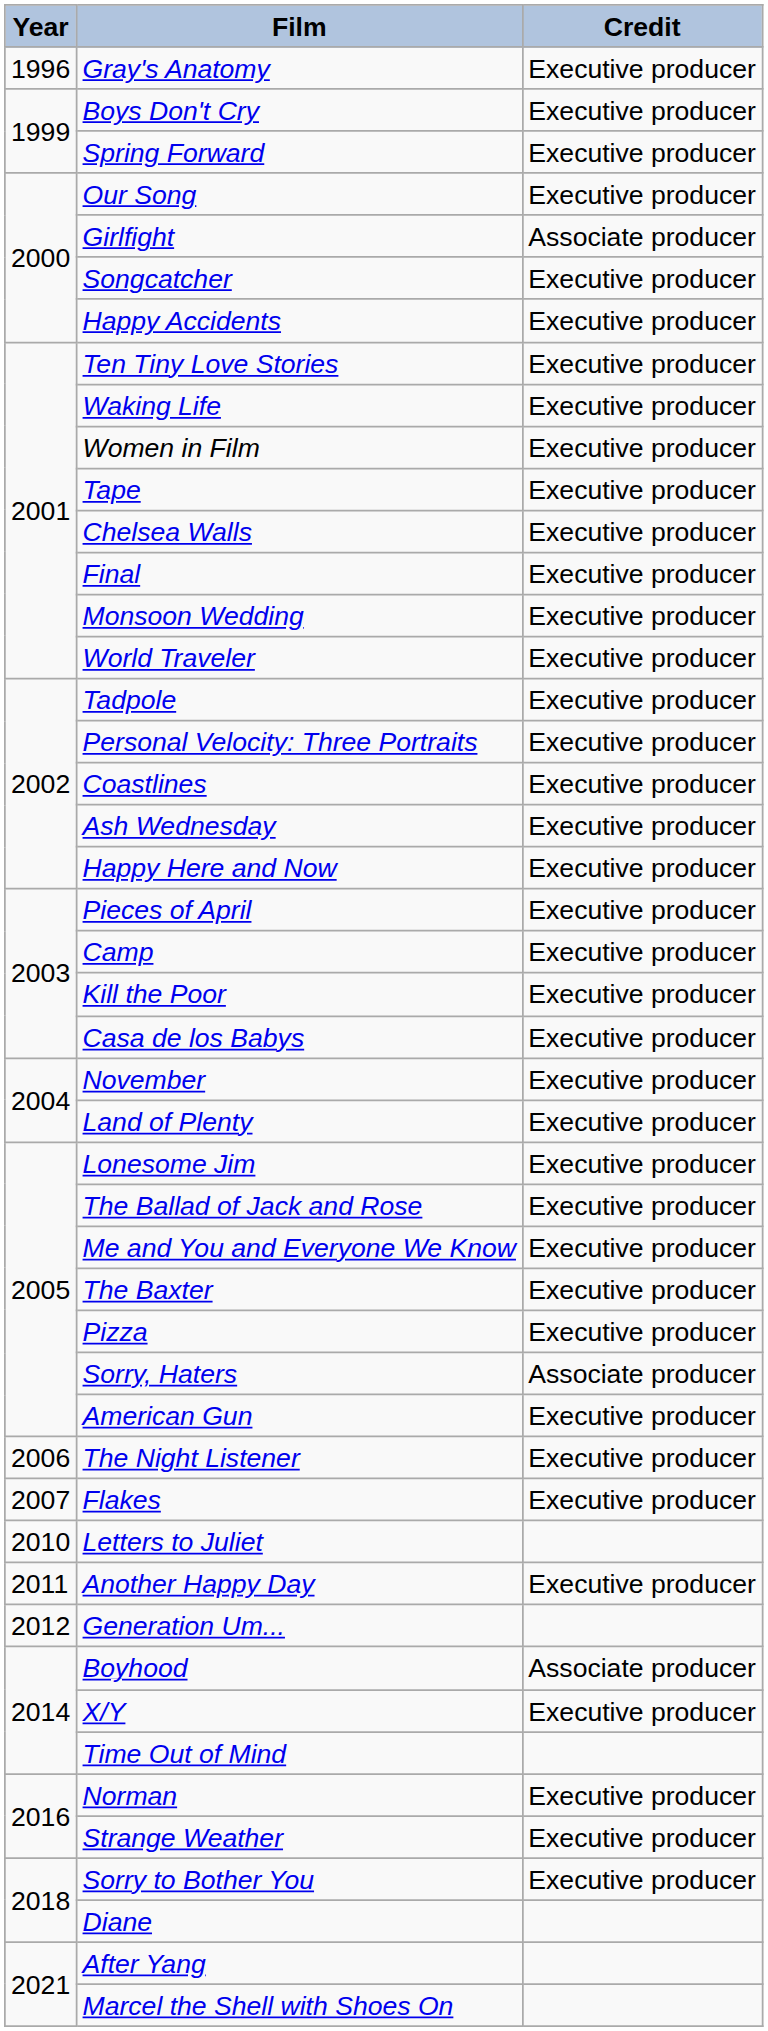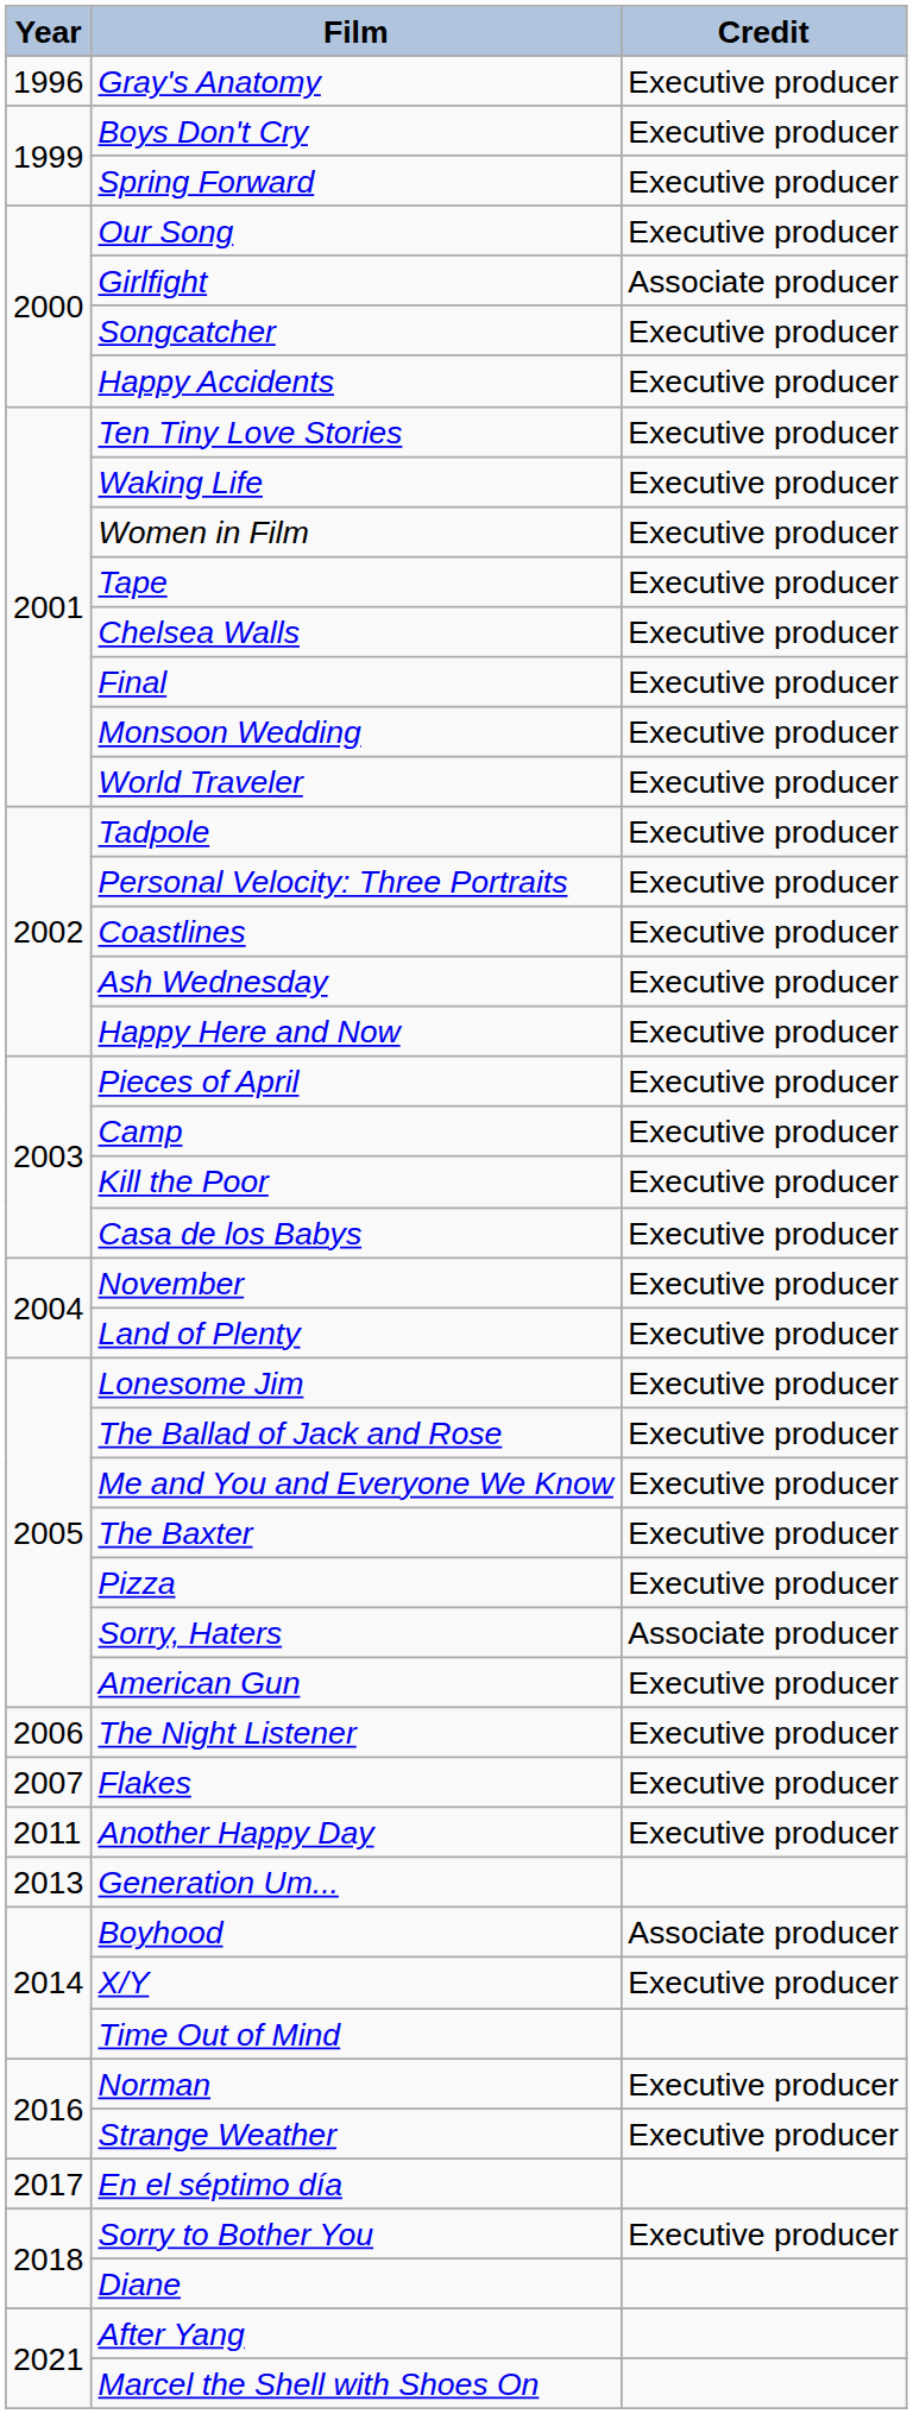- row: 2010 | Letters to Juliet
Generation Um... | Year: 2012 -> 2013
+ row: 2017 | En el séptimo día
